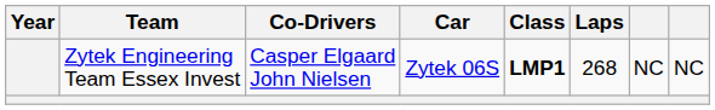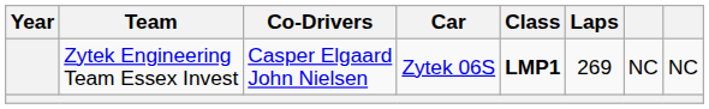Zytek Engineering Team Essex Invest | Laps: 268 -> 269
